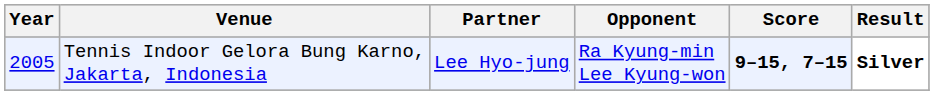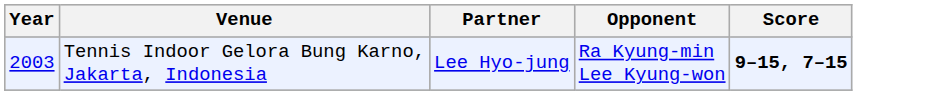- column: Result | Silver
Tennis Indoor Gelora Bung Karno, Jakarta, Indonesia | Year: 2005 -> 2003
